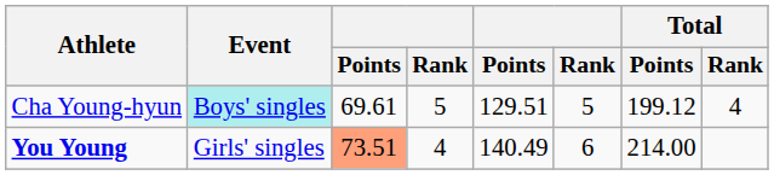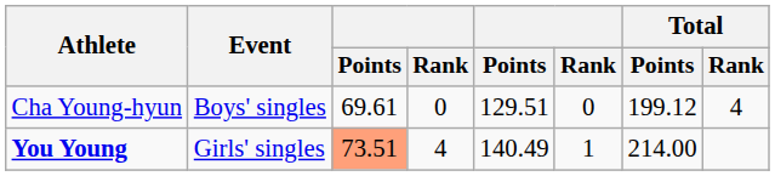Cha Young-hyun | Event: paleturquoise background -> no background
Cha Young-hyun | column 4: 5 -> 0
Cha Young-hyun | column 6: 5 -> 0
You Young | column 6: 6 -> 1
